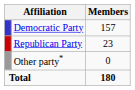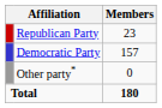rows swapped: Republican Party <-> Democratic Party
